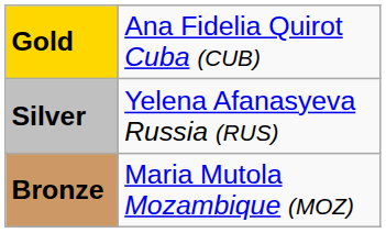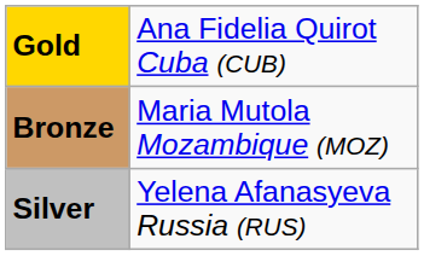rows swapped: Silver <-> Bronze
